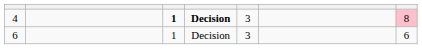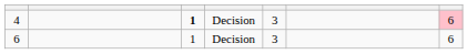4 | column 4: bold -> normal
4 | column 7: 8 -> 6
